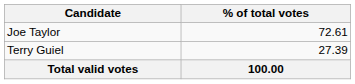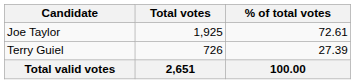+ column: Total votes | 1,925 | 726 | 2,651
